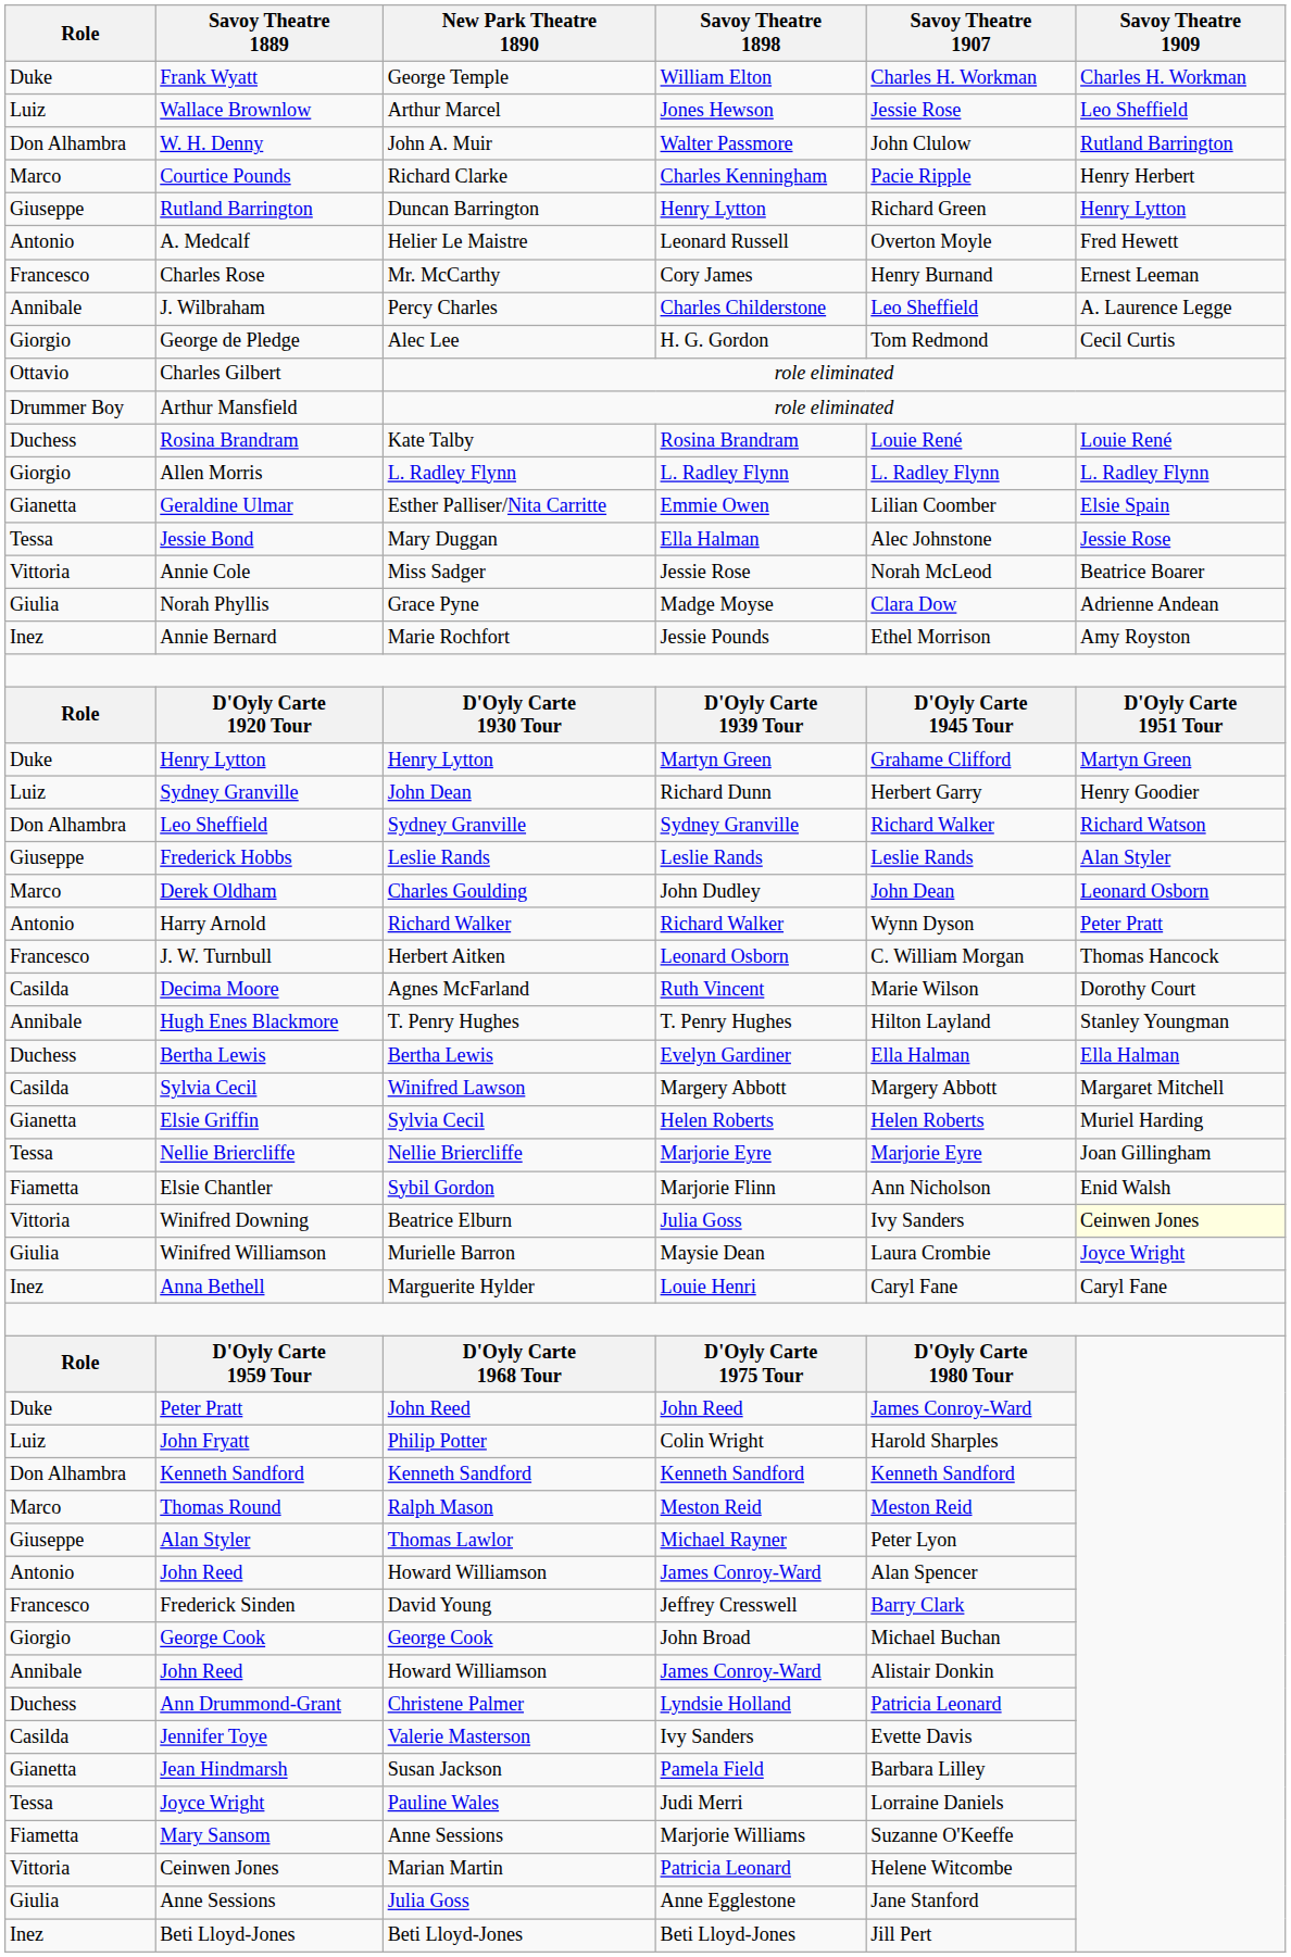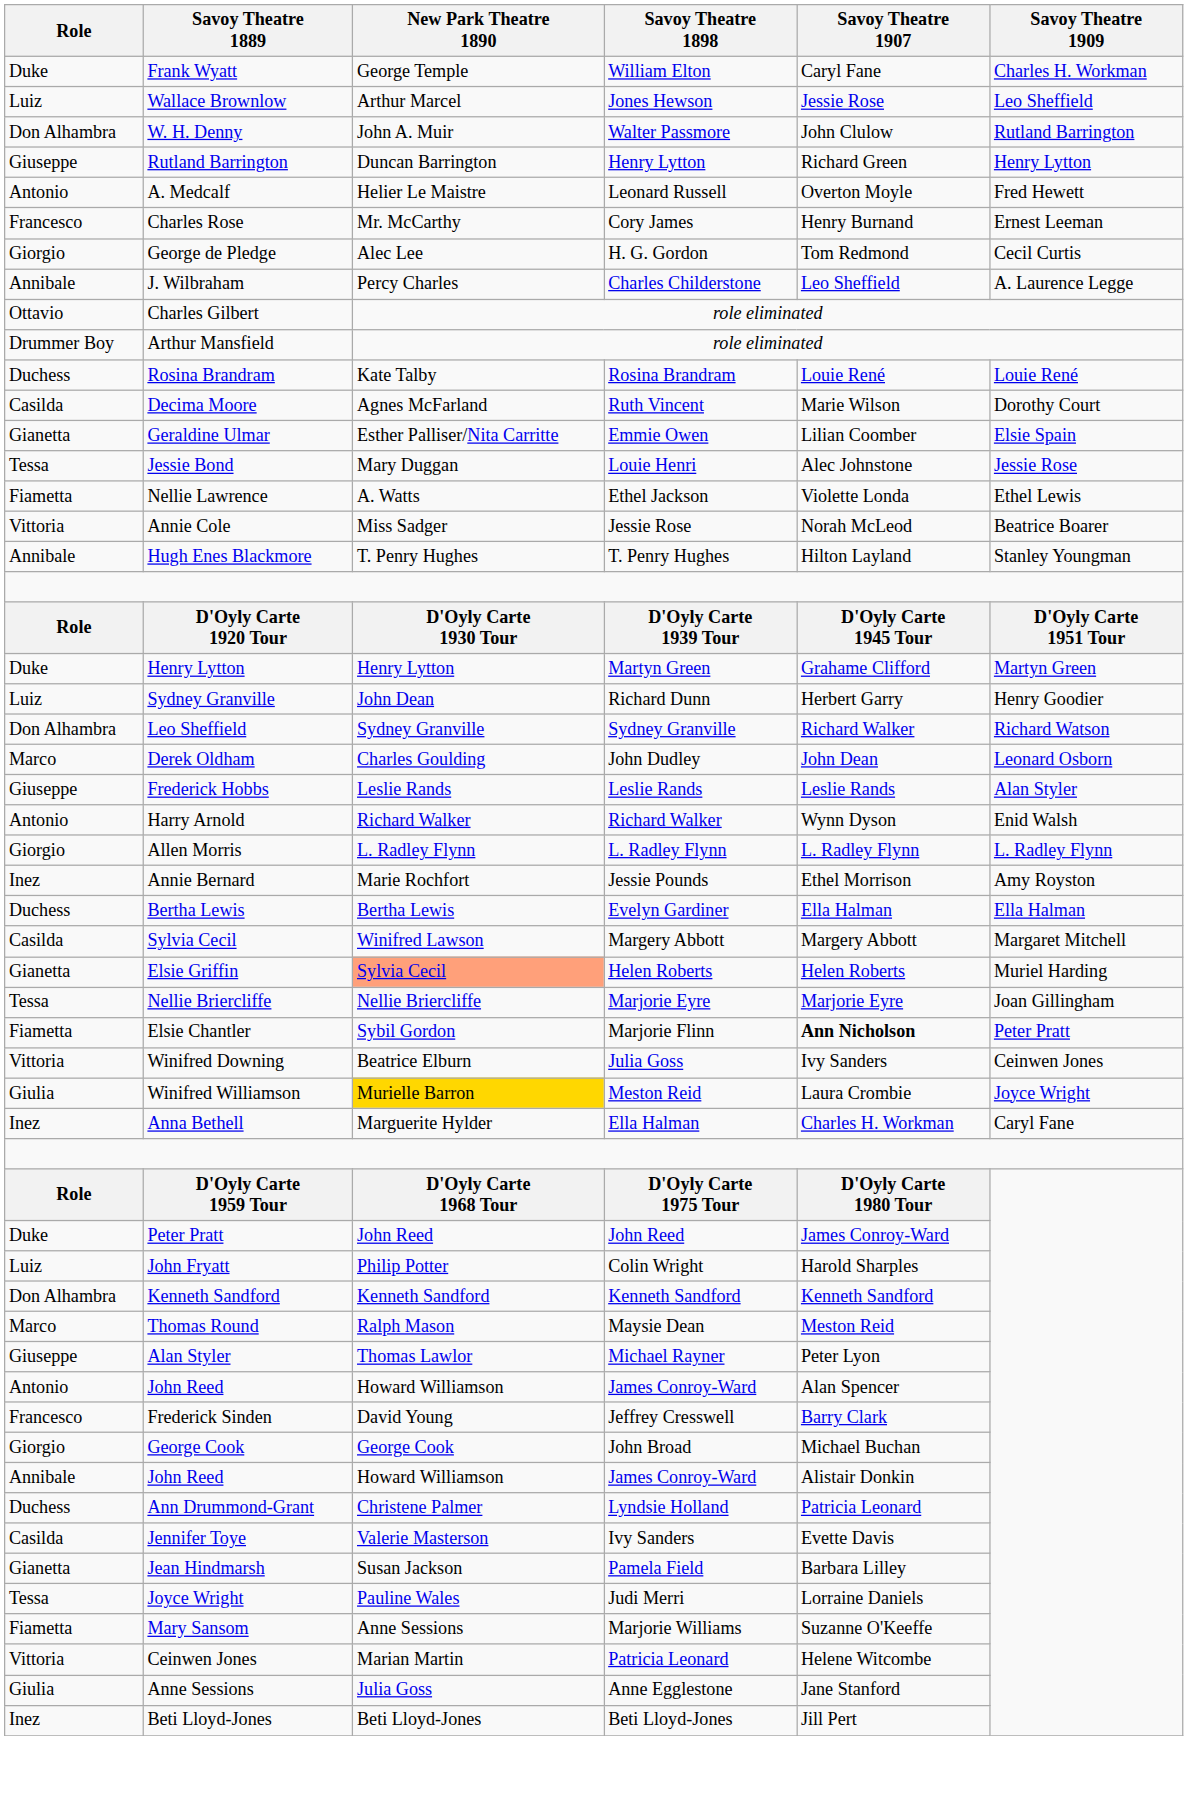Frank Wyatt | Savoy Theatre 1907: Charles H. Workman -> Caryl Fane
- row: Marco | Courtice Pounds | Richard Clarke | Charles Kenningham | Pacie Ripple | Henry Herbert
rows swapped: George de Pledge <-> J. Wilbraham
rows swapped: Decima Moore <-> Allen Morris
Jessie Bond | Savoy Theatre 1898: Ella Halman -> Louie Henri
+ row: Fiametta | Nellie Lawrence | A. Watts | Ethel Jackson | Violette Londa | Ethel Lewis
- row: Giulia | Norah Phyllis | Grace Pyne | Madge Moyse | Clara Dow | Adrienne Andean
rows swapped: Annie Bernard <-> Hugh Enes Blackmore
rows swapped: Derek Oldham <-> Frederick Hobbs
Harry Arnold | Savoy Theatre 1909: Peter Pratt -> Enid Walsh
- row: Francesco | J. W. Turnbull | Herbert Aitken | Leonard Osborn | C. William Morgan | Thomas Hancock
Elsie Griffin | New Park Theatre 1890: no background -> lightsalmon background
Elsie Chantler | Savoy Theatre 1907: normal -> bold
Elsie Chantler | Savoy Theatre 1909: Enid Walsh -> Peter Pratt
Winifred Downing | Savoy Theatre 1909: lightyellow background -> no background
Winifred Williamson | New Park Theatre 1890: no background -> gold background
Winifred Williamson | Savoy Theatre 1898: Maysie Dean -> Meston Reid
Anna Bethell | Savoy Theatre 1898: Louie Henri -> Ella Halman
Anna Bethell | Savoy Theatre 1907: Caryl Fane -> Charles H. Workman
Thomas Round | Savoy Theatre 1898: Meston Reid -> Maysie Dean
